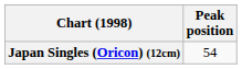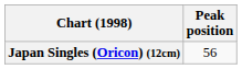Japan Singles (Oricon) (12cm) | Peak position: 54 -> 56
